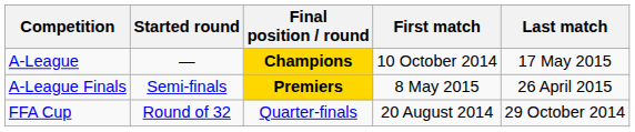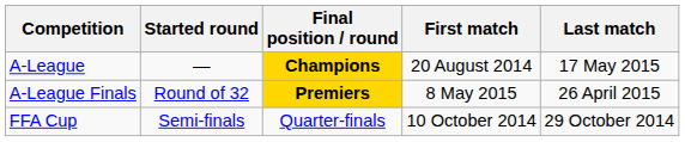A-League | First match: 10 October 2014 -> 20 August 2014
A-League Finals | Started round: Semi-finals -> Round of 32
FFA Cup | Started round: Round of 32 -> Semi-finals
FFA Cup | First match: 20 August 2014 -> 10 October 2014
